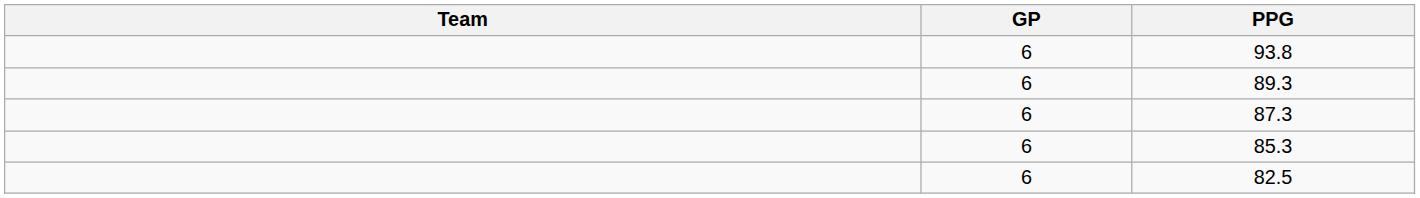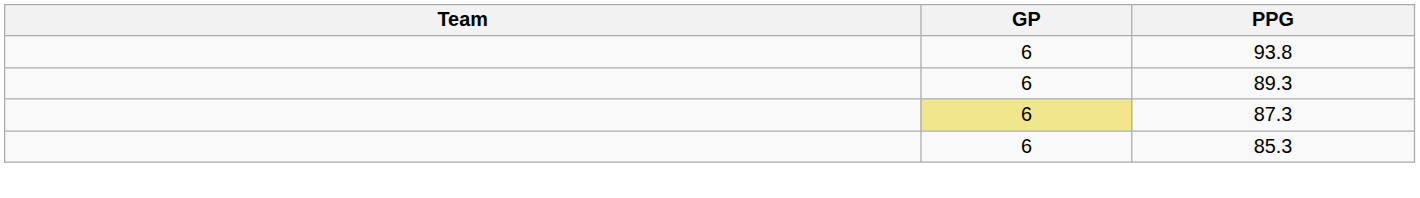87.3 | GP: no background -> khaki background
- row: 6 | 82.5
